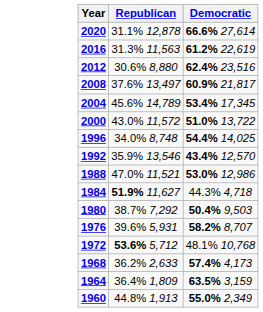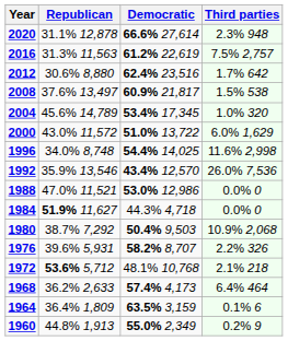+ column: Third parties | 2.3% 948 | 7.5% 2,757 | 1.7% 642 | 1.5% 538 | 1.0% 320 | 6.0% 1,629 | 11.6% 2,998 | 26.0% 7,536 | 0.0% 0 | 0.0% 0 | 10.9% 2,068 | 2.2% 326 | 2.1% 218 | 6.4% 464 | 0.1% 6 | 0.2% 9
